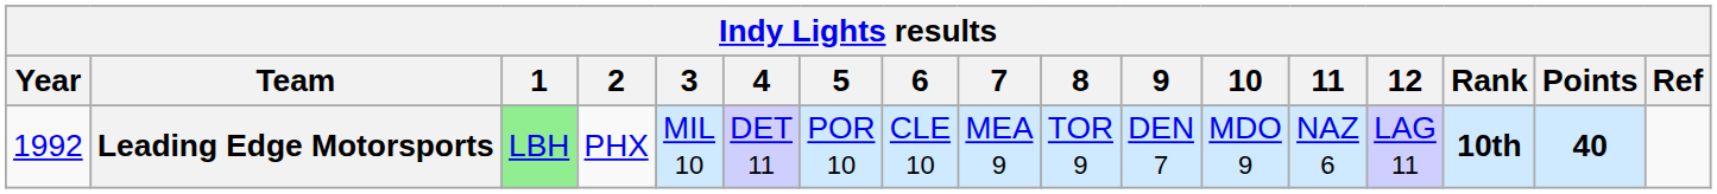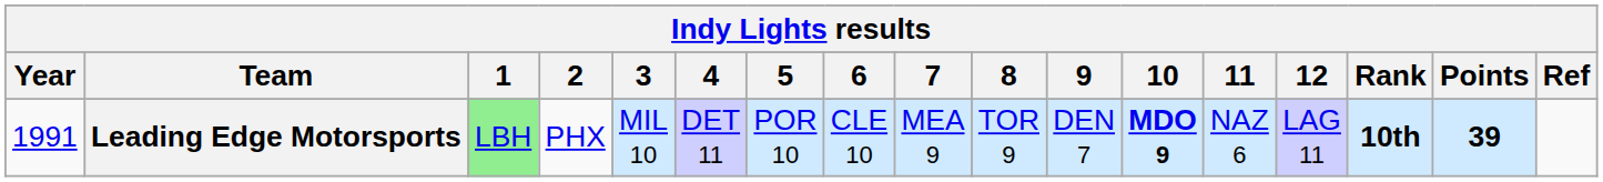Leading Edge Motorsports | Year: 1992 -> 1991
Leading Edge Motorsports | 10: normal -> bold
Leading Edge Motorsports | Points: 40 -> 39
